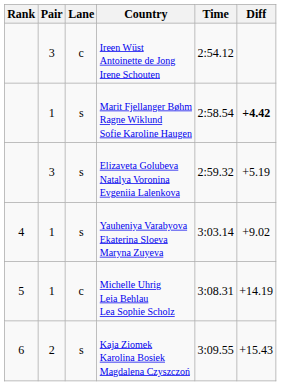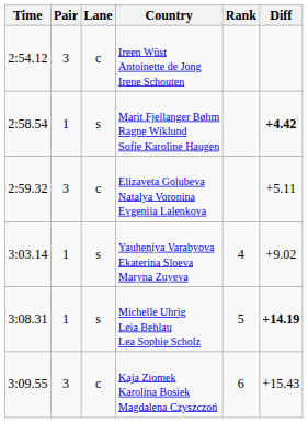columns swapped: Rank <-> Time
Elizaveta Golubeva Natalya Voronina Evgeniia Lalenkova | Lane: s -> c
Elizaveta Golubeva Natalya Voronina Evgeniia Lalenkova | Diff: +5.19 -> +5.11
Michelle Uhrig Leia Behlau Lea Sophie Scholz | Lane: c -> s
Michelle Uhrig Leia Behlau Lea Sophie Scholz | Diff: normal -> bold
Kaja Ziomek Karolina Bosiek Magdalena Czyszczoń | Pair: 2 -> 3
Kaja Ziomek Karolina Bosiek Magdalena Czyszczoń | Lane: s -> c
